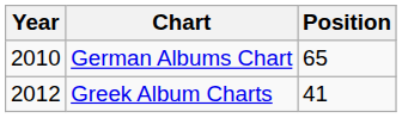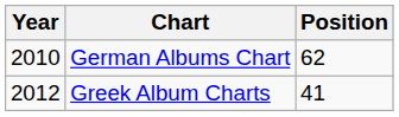German Albums Chart | Position: 65 -> 62
